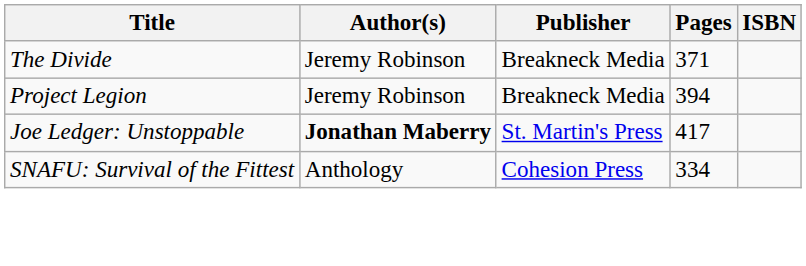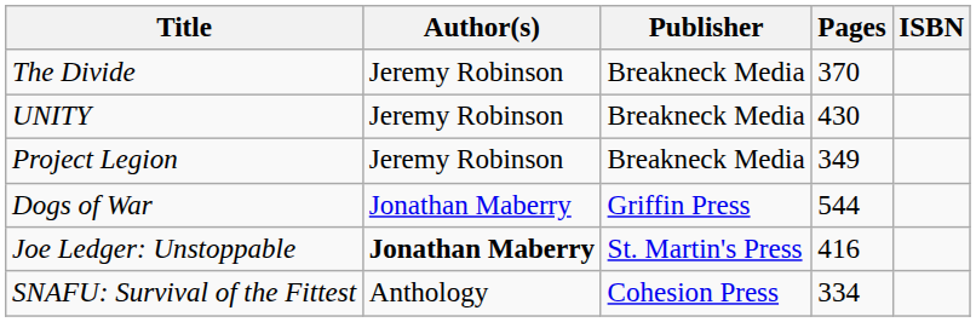The Divide | Pages: 371 -> 370
+ row: UNITY | Jeremy Robinson | Breakneck Media | 430
Project Legion | Pages: 394 -> 349
+ row: Dogs of War | Jonathan Maberry | Griffin Press | 544
Joe Ledger: Unstoppable | Pages: 417 -> 416
